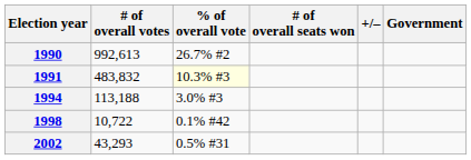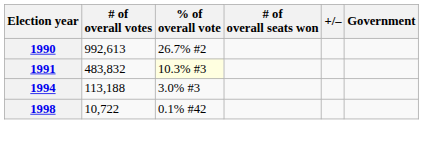- row: 2002 | 43,293 | 0.5% #31
